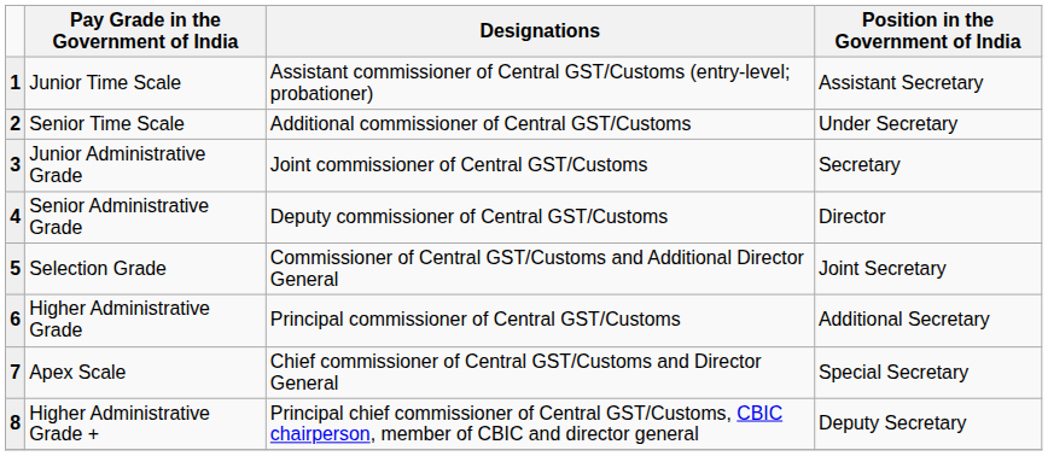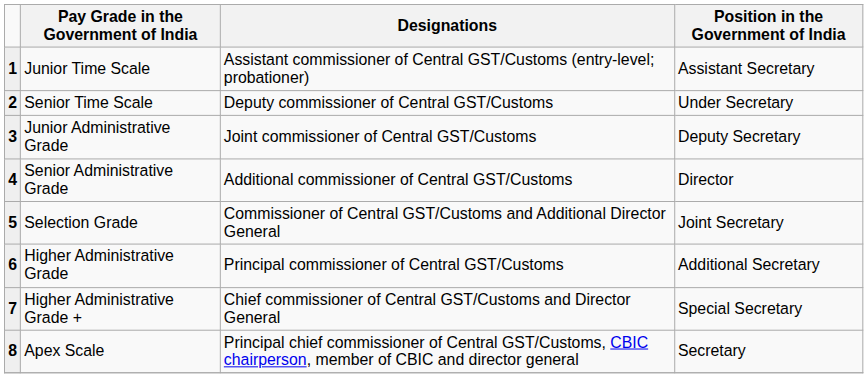2 | Designations: Additional commissioner of Central GST/Customs -> Deputy commissioner of Central GST/Customs
3 | Position in the Government of India: Secretary -> Deputy Secretary
4 | Designations: Deputy commissioner of Central GST/Customs -> Additional commissioner of Central GST/Customs
7 | Pay Grade in the Government of India: Apex Scale -> Higher Administrative Grade +
8 | Pay Grade in the Government of India: Higher Administrative Grade + -> Apex Scale
8 | Position in the Government of India: Deputy Secretary -> Secretary
